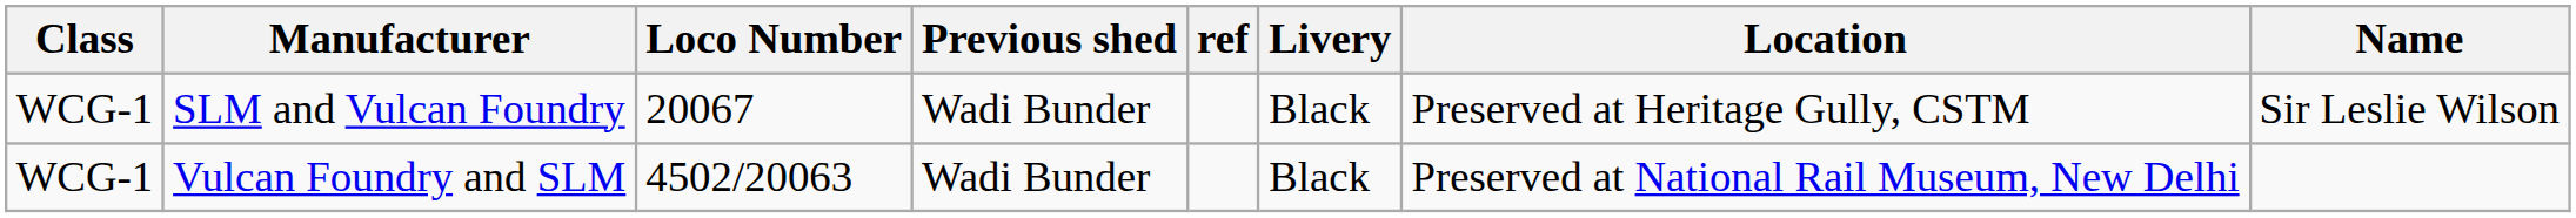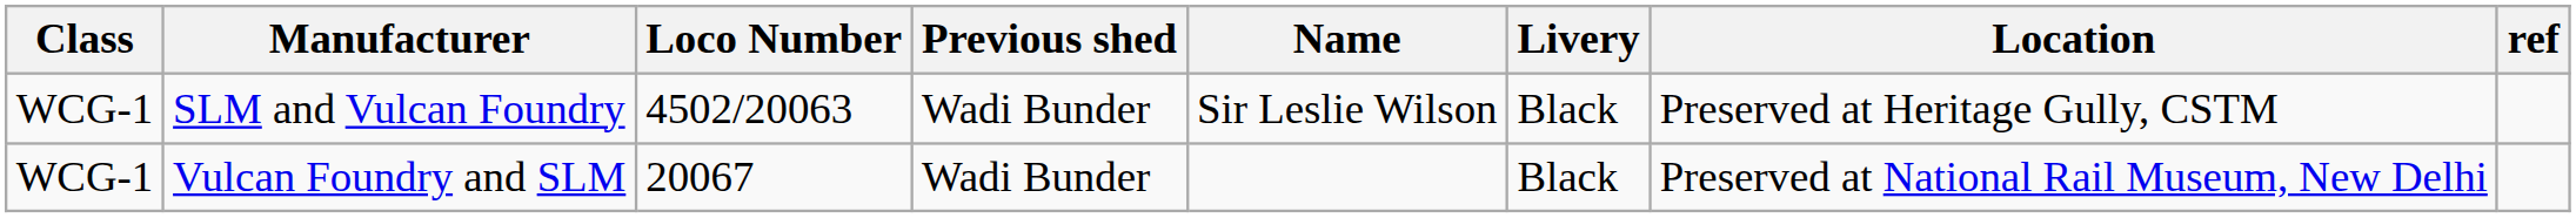columns swapped: Name <-> ref
SLM and Vulcan Foundry | Loco Number: 20067 -> 4502/20063
Vulcan Foundry and SLM | Loco Number: 4502/20063 -> 20067
